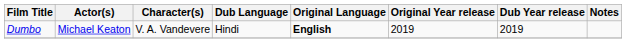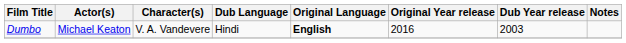Dumbo | Original Year release: 2019 -> 2016
Dumbo | Dub Year release: 2019 -> 2003
